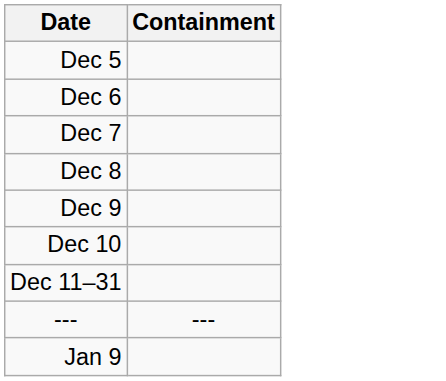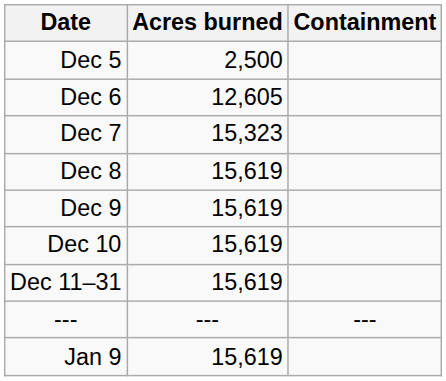+ column: Acres burned | 2,500 | 12,605 | 15,323 | 15,619 | 15,619 | 15,619 | 15,619 | --- | 15,619
